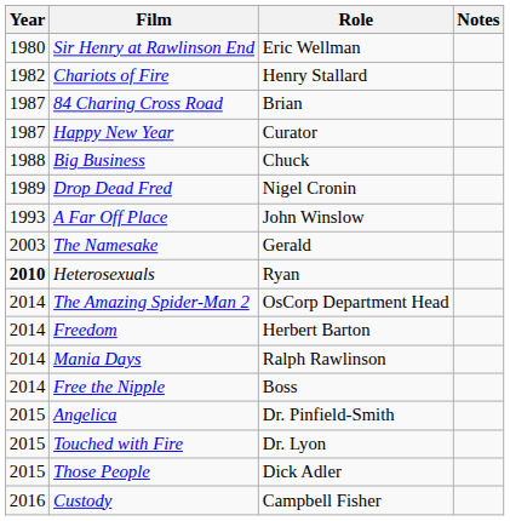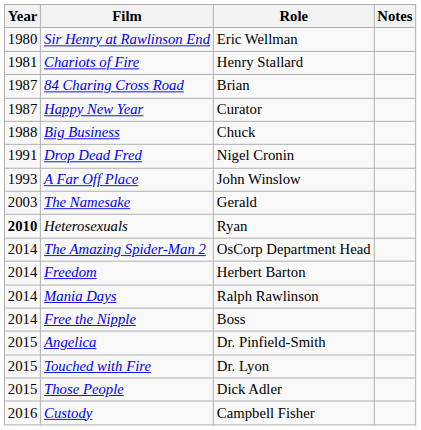Chariots of Fire | Year: 1982 -> 1981
Drop Dead Fred | Year: 1989 -> 1991
